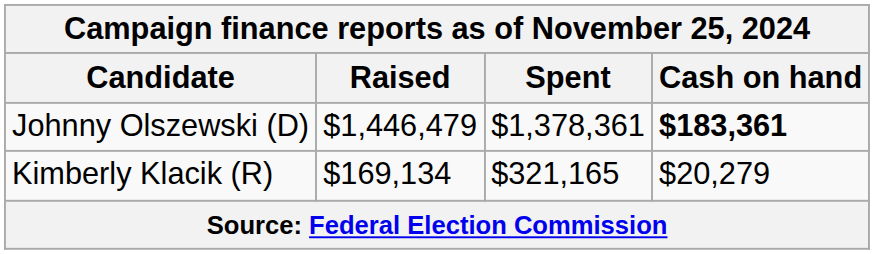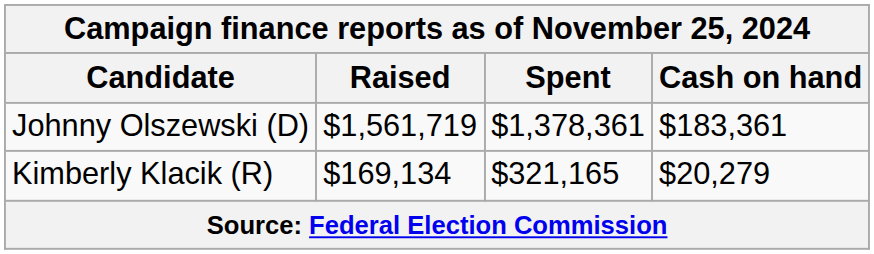Johnny Olszewski (D) | Raised: $1,446,479 -> $1,561,719
Johnny Olszewski (D) | Cash on hand: bold -> normal
